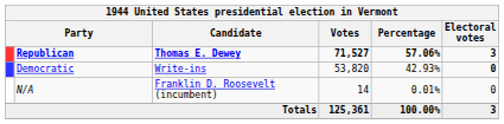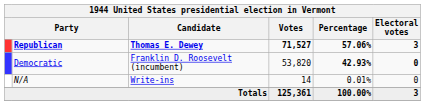Democratic | Candidate: Write-ins -> Franklin D. Roosevelt (incumbent)
Democratic | Percentage: normal -> bold
N/A | Candidate: Franklin D. Roosevelt (incumbent) -> Write-ins
